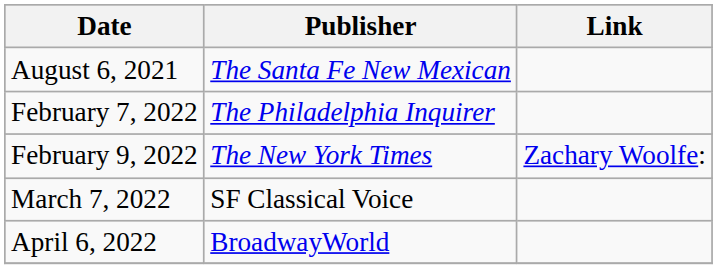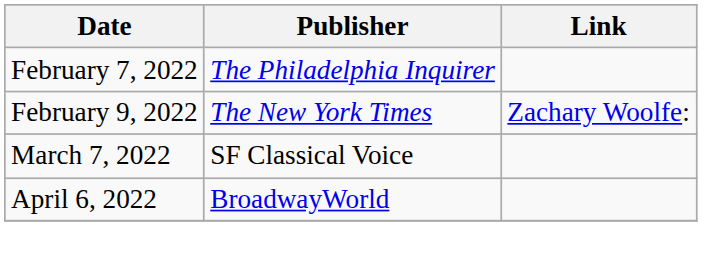- row: August 6, 2021 | The Santa Fe New Mexican
